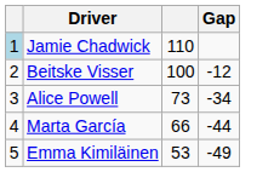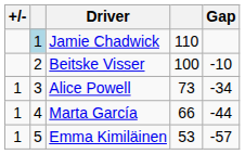+ column: +/- | 1 | 1 | 1
Beitske Visser | Gap: -12 -> -10
Emma Kimiläinen | Gap: -49 -> -57
